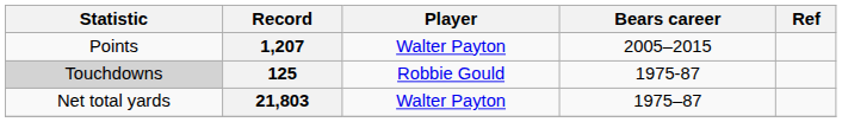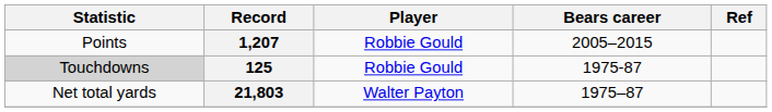1,207 | Player: Walter Payton -> Robbie Gould
